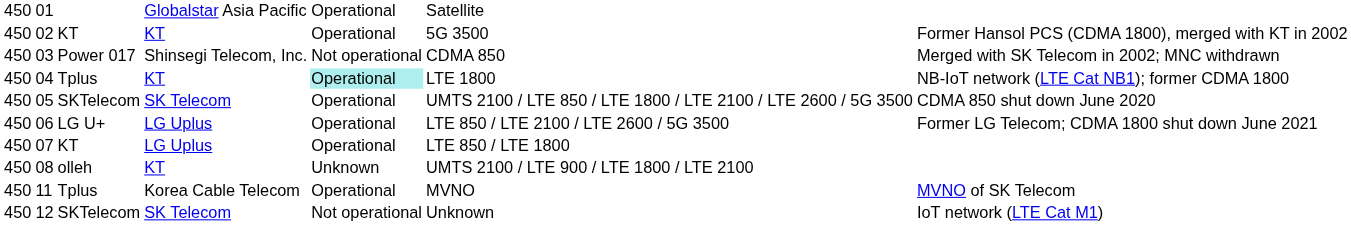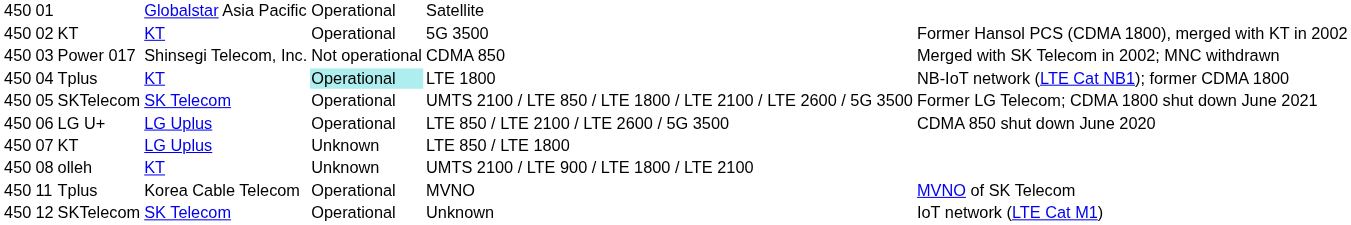05 | column 7: CDMA 850 shut down June 2020 -> Former LG Telecom; CDMA 1800 shut down June 2021
06 | column 7: Former LG Telecom; CDMA 1800 shut down June 2021 -> CDMA 850 shut down June 2020
07 | column 5: Operational -> Unknown
12 | column 5: Not operational -> Operational
